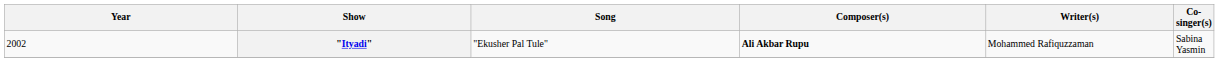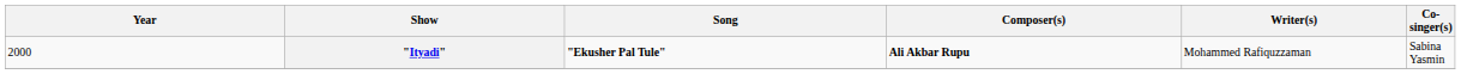"Ityadi" | Year: 2002 -> 2000
"Ityadi" | Song: normal -> bold
